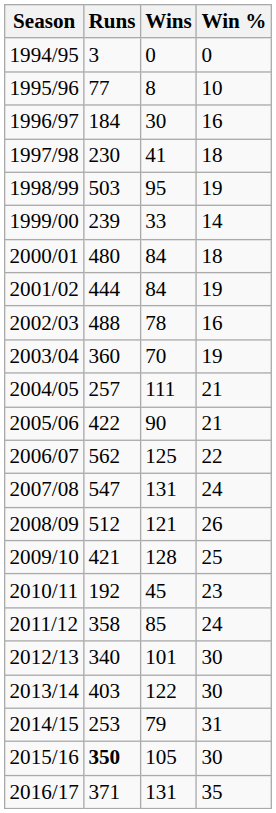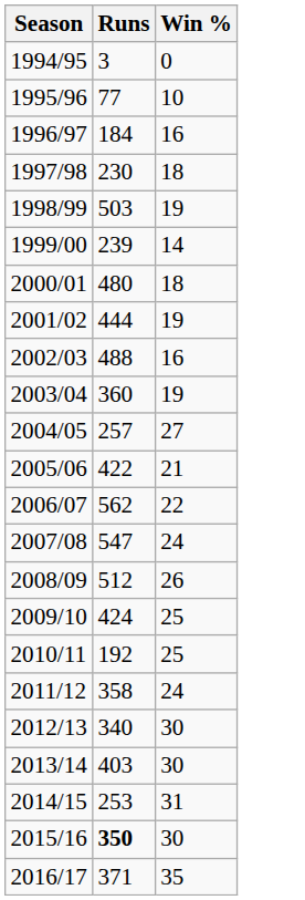- column: Wins | 0 | 8 | 30 | 41 | 95 | 33 | 84 | 84 | 78 | 70 | 111 | 90 | 125 | 131 | 121 | 128 | 45 | 85 | 101 | 122 | 79 | 105 | 131
2004/05 | Win %: 21 -> 27
2009/10 | Runs: 421 -> 424
2010/11 | Win %: 23 -> 25
